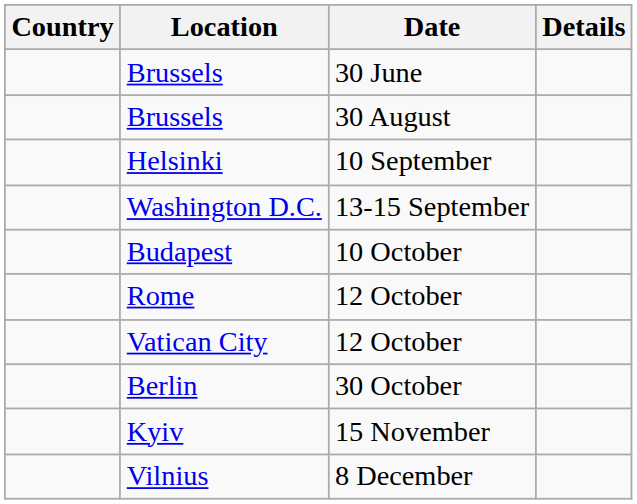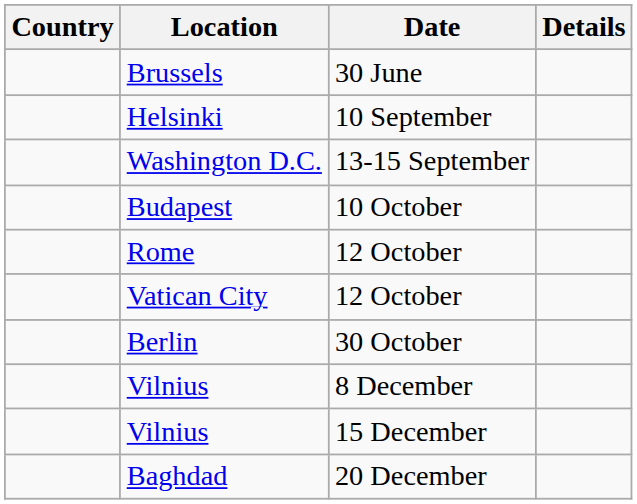- row: Brussels | 30 August
- row: Kyiv | 15 November
+ row: Vilnius | 15 December
+ row: Baghdad | 20 December
